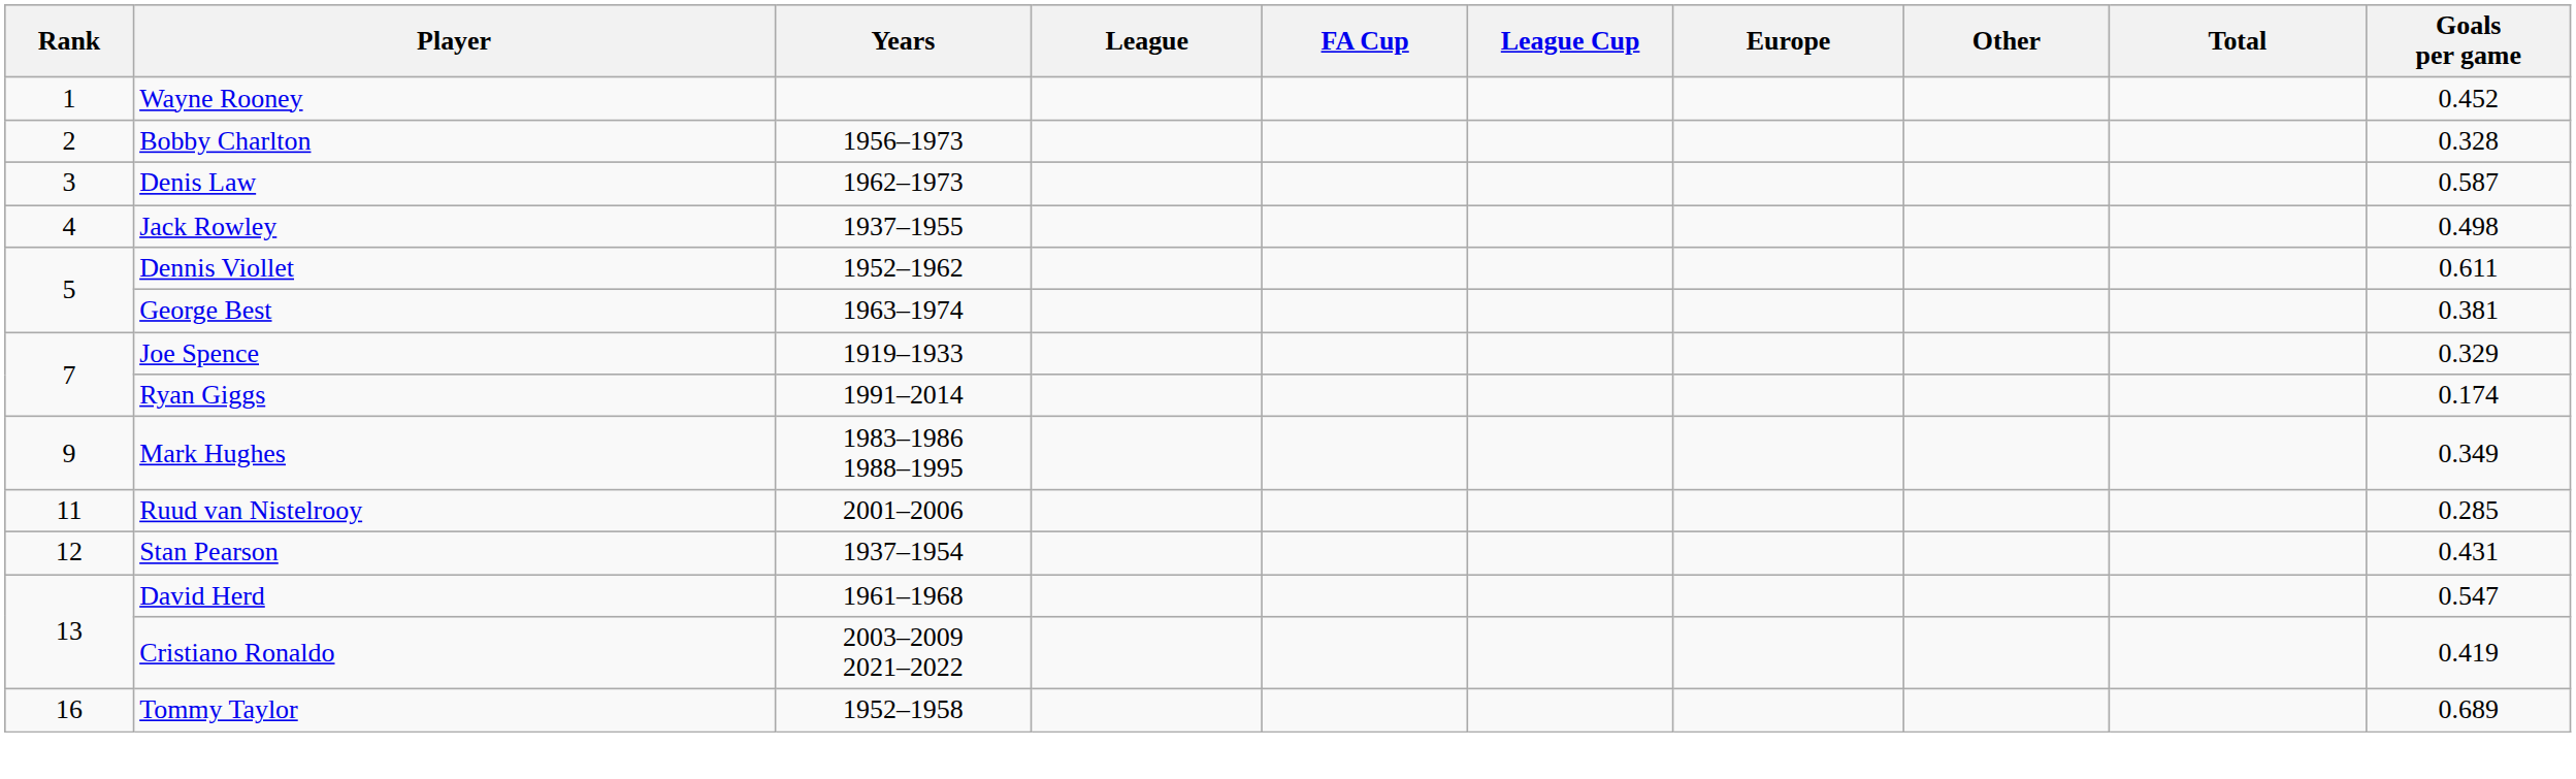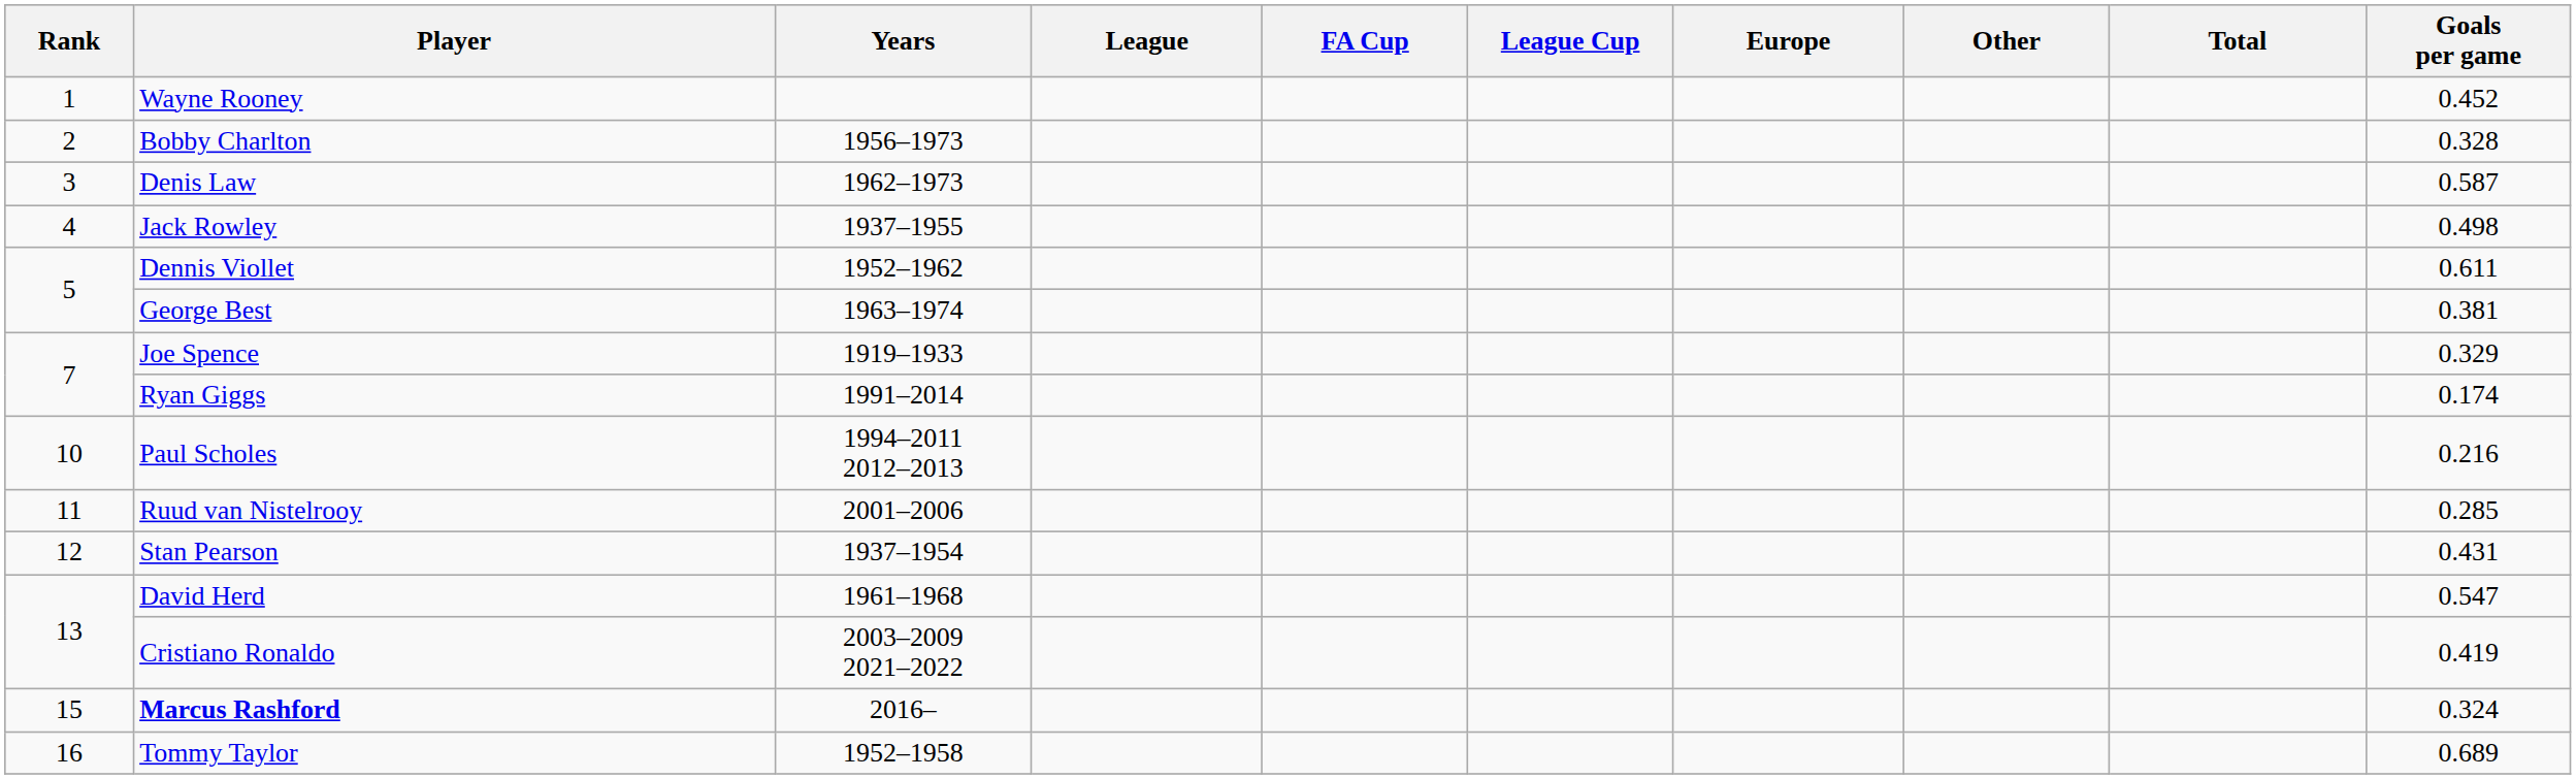- row: 9 | Mark Hughes | 1983–1986 1988–1995 | 0.349
+ row: 10 | Paul Scholes | 1994–2011 2012–2013 | 0.216
+ row: 15 | Marcus Rashford | 2016– | 0.324
